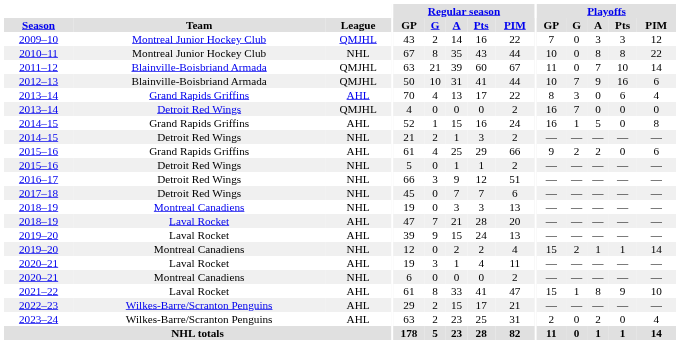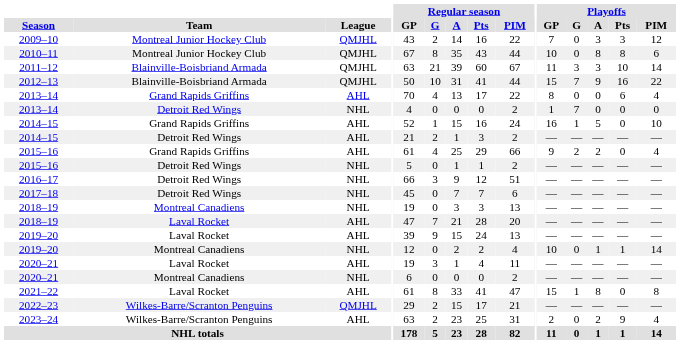2010–11 | League: NHL -> QMJHL
2010–11 | Playoffs / PIM: 22 -> 6
2011–12 | Playoffs / G: 0 -> 3
2011–12 | Playoffs / A: 7 -> 3
2012–13 | Playoffs / GP: 10 -> 15
2012–13 | Playoffs / PIM: 6 -> 22
2013–14 / Grand Rapids Griffins | Playoffs / G: 3 -> 0
2013–14 / Detroit Red Wings | League: QMJHL -> NHL
2013–14 / Detroit Red Wings | Playoffs / GP: 16 -> 1
2014–15 / Grand Rapids Griffins | Playoffs / PIM: 8 -> 10
2014–15 / Detroit Red Wings | League: NHL -> AHL
2015–16 / Grand Rapids Griffins | Playoffs / PIM: 6 -> 4
2019–20 / Montreal Canadiens | Playoffs / GP: 15 -> 10
2019–20 / Montreal Canadiens | Playoffs / G: 2 -> 0
2021–22 | Playoffs / Pts: 9 -> 0
2021–22 | Playoffs / PIM: 10 -> 8
2022–23 | League: AHL -> QMJHL
2023–24 | Playoffs / Pts: 0 -> 9
